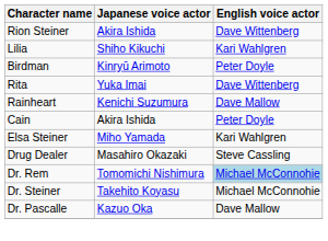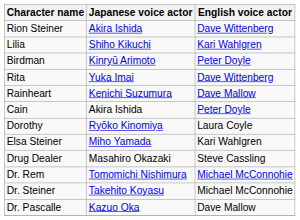+ row: Dorothy | Ryōko Kinomiya | Laura Coyle
Dr. Rem | English voice actor: lightblue background -> no background
